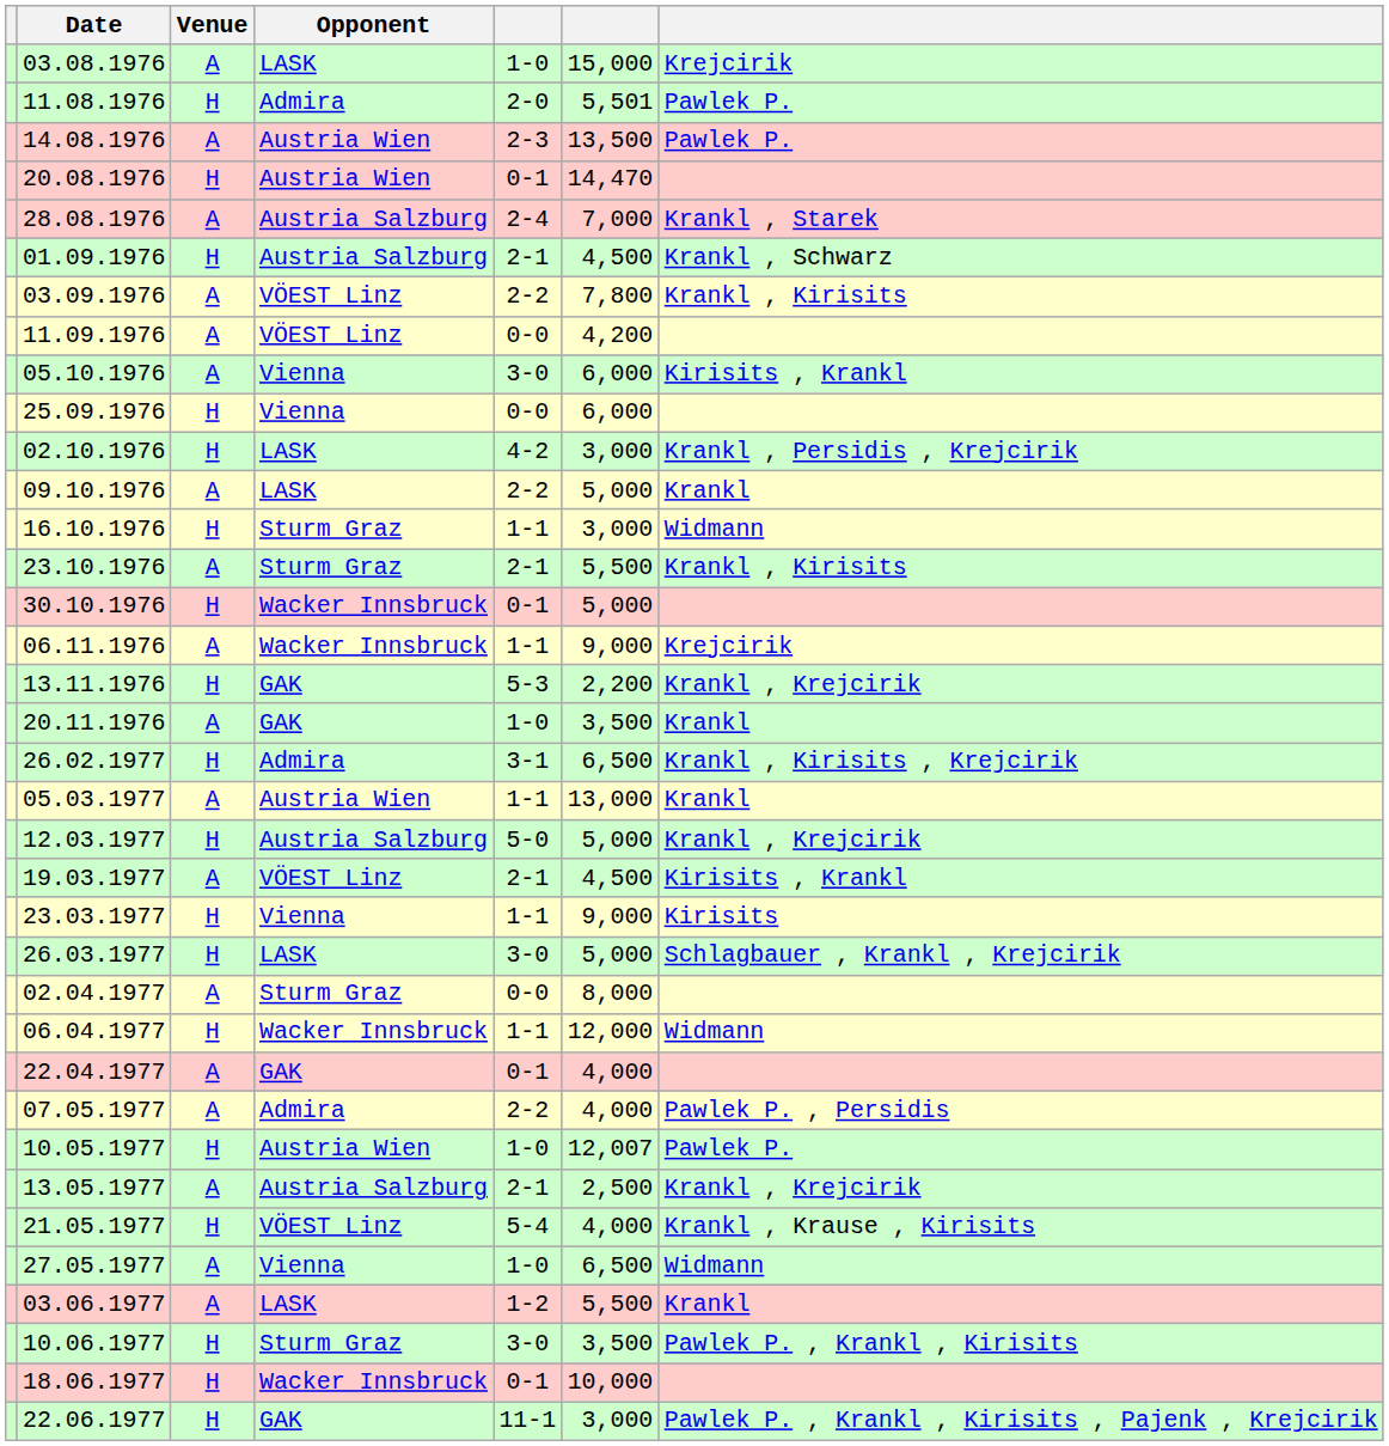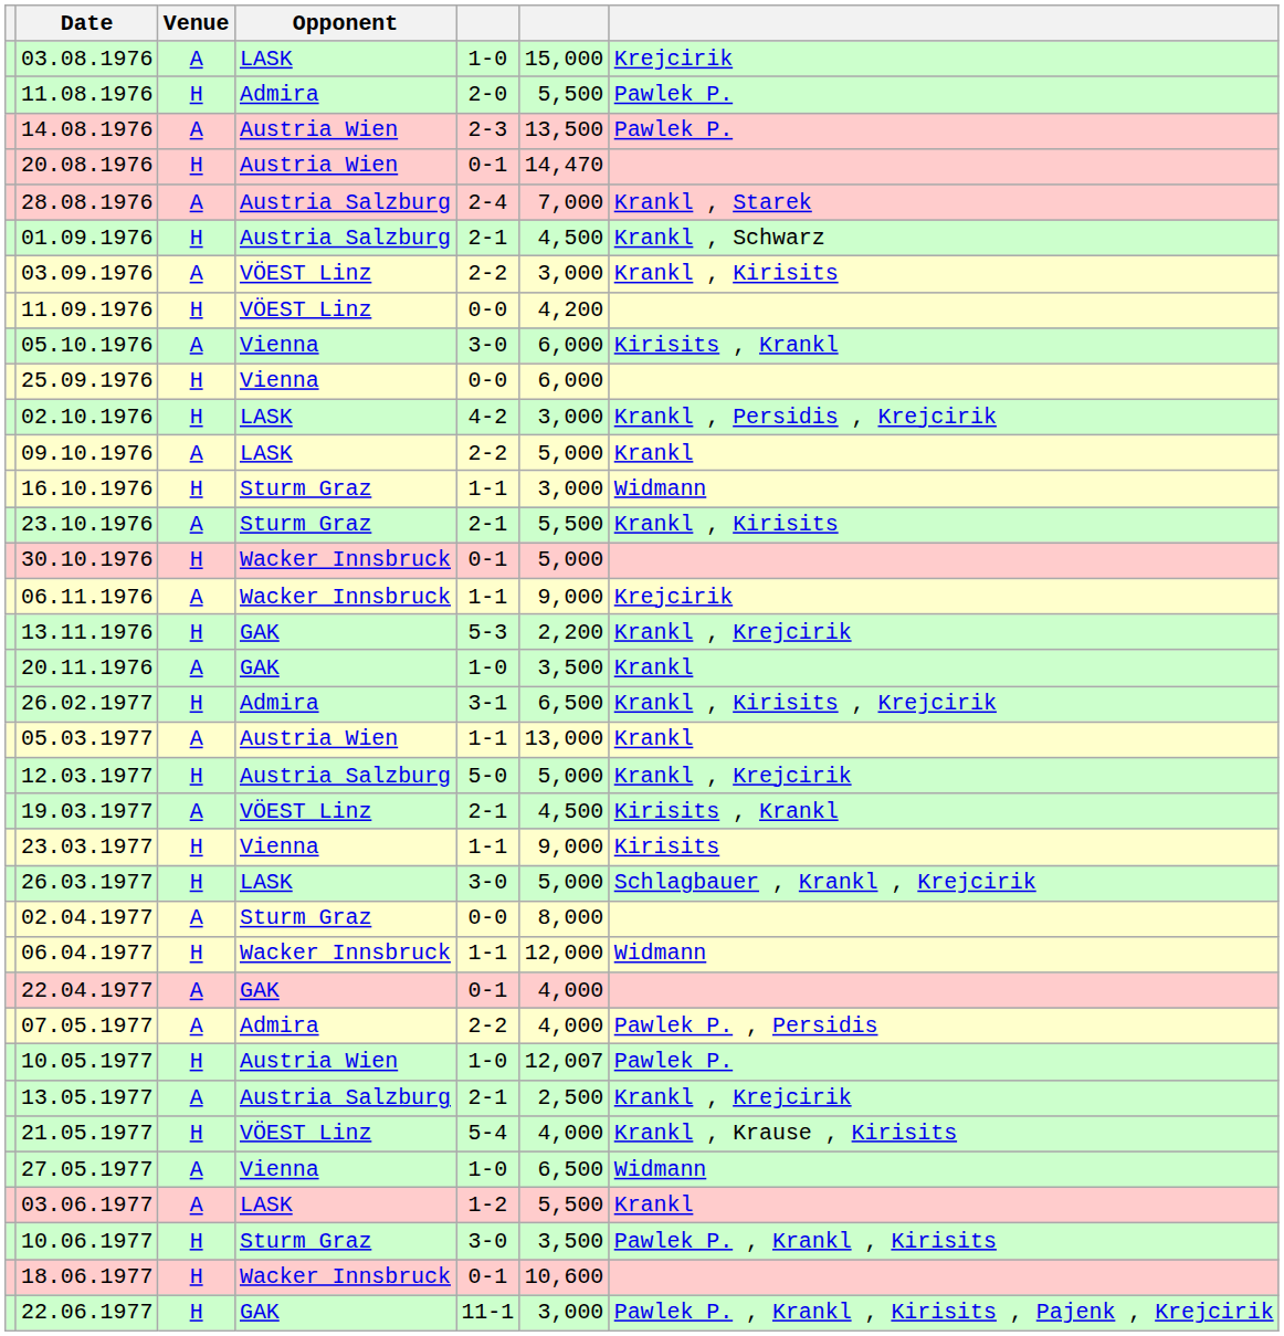11.08.1976 | column 6: 5,501 -> 5,500
03.09.1976 | column 6: 7,800 -> 3,000
11.09.1976 | Venue: A -> H
18.06.1977 | column 6: 10,000 -> 10,600
